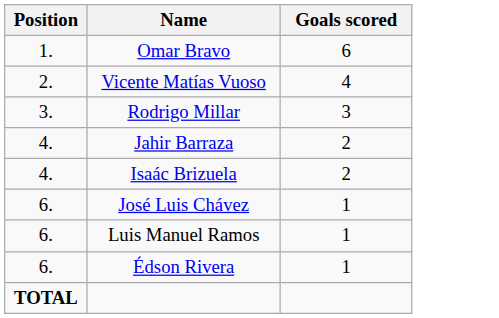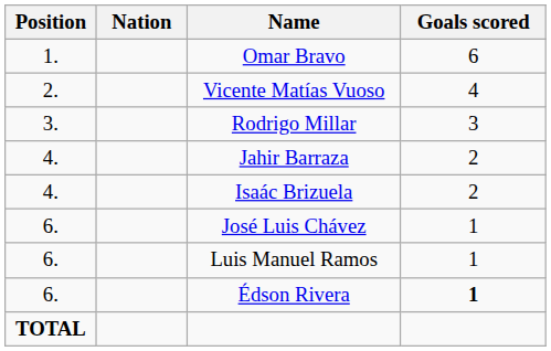+ column: Nation
Édson Rivera | Goals scored: normal -> bold
